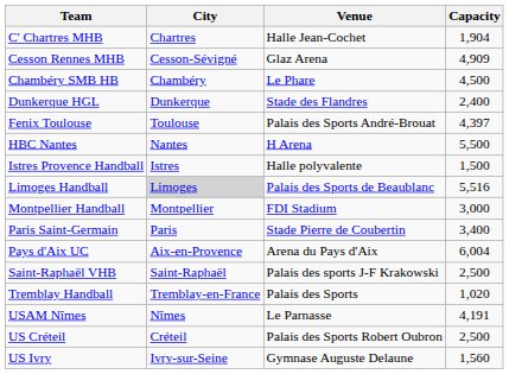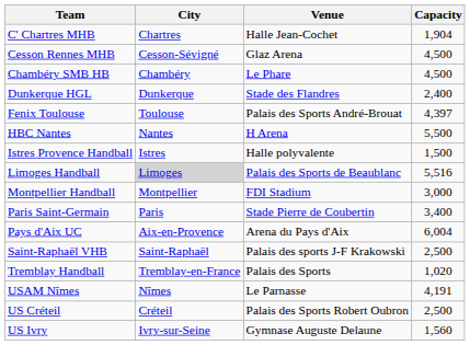Cesson Rennes MHB | Capacity: 4,909 -> 4,500
